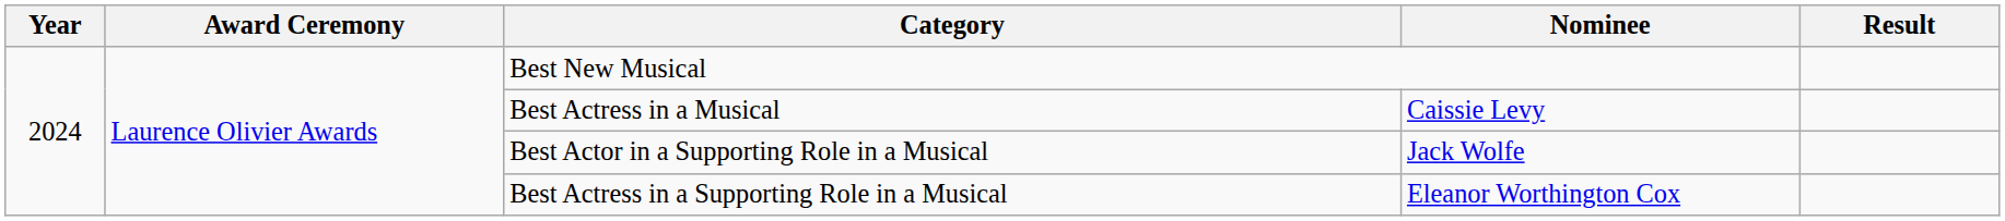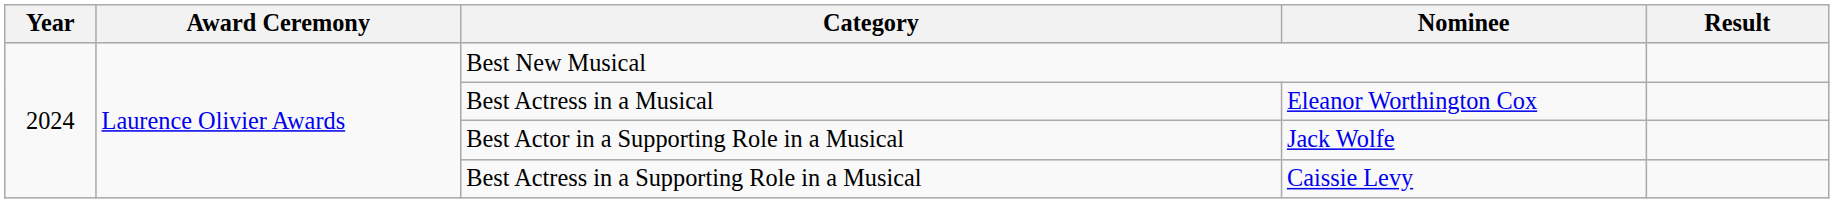Best Actress in a Musical | Nominee: Caissie Levy -> Eleanor Worthington Cox
Best Actress in a Supporting Role in a Musical | Nominee: Eleanor Worthington Cox -> Caissie Levy
